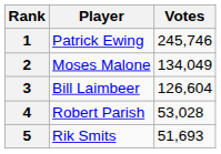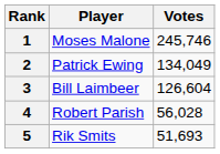1 | Player: Patrick Ewing -> Moses Malone
2 | Player: Moses Malone -> Patrick Ewing
4 | Votes: 53,028 -> 56,028
